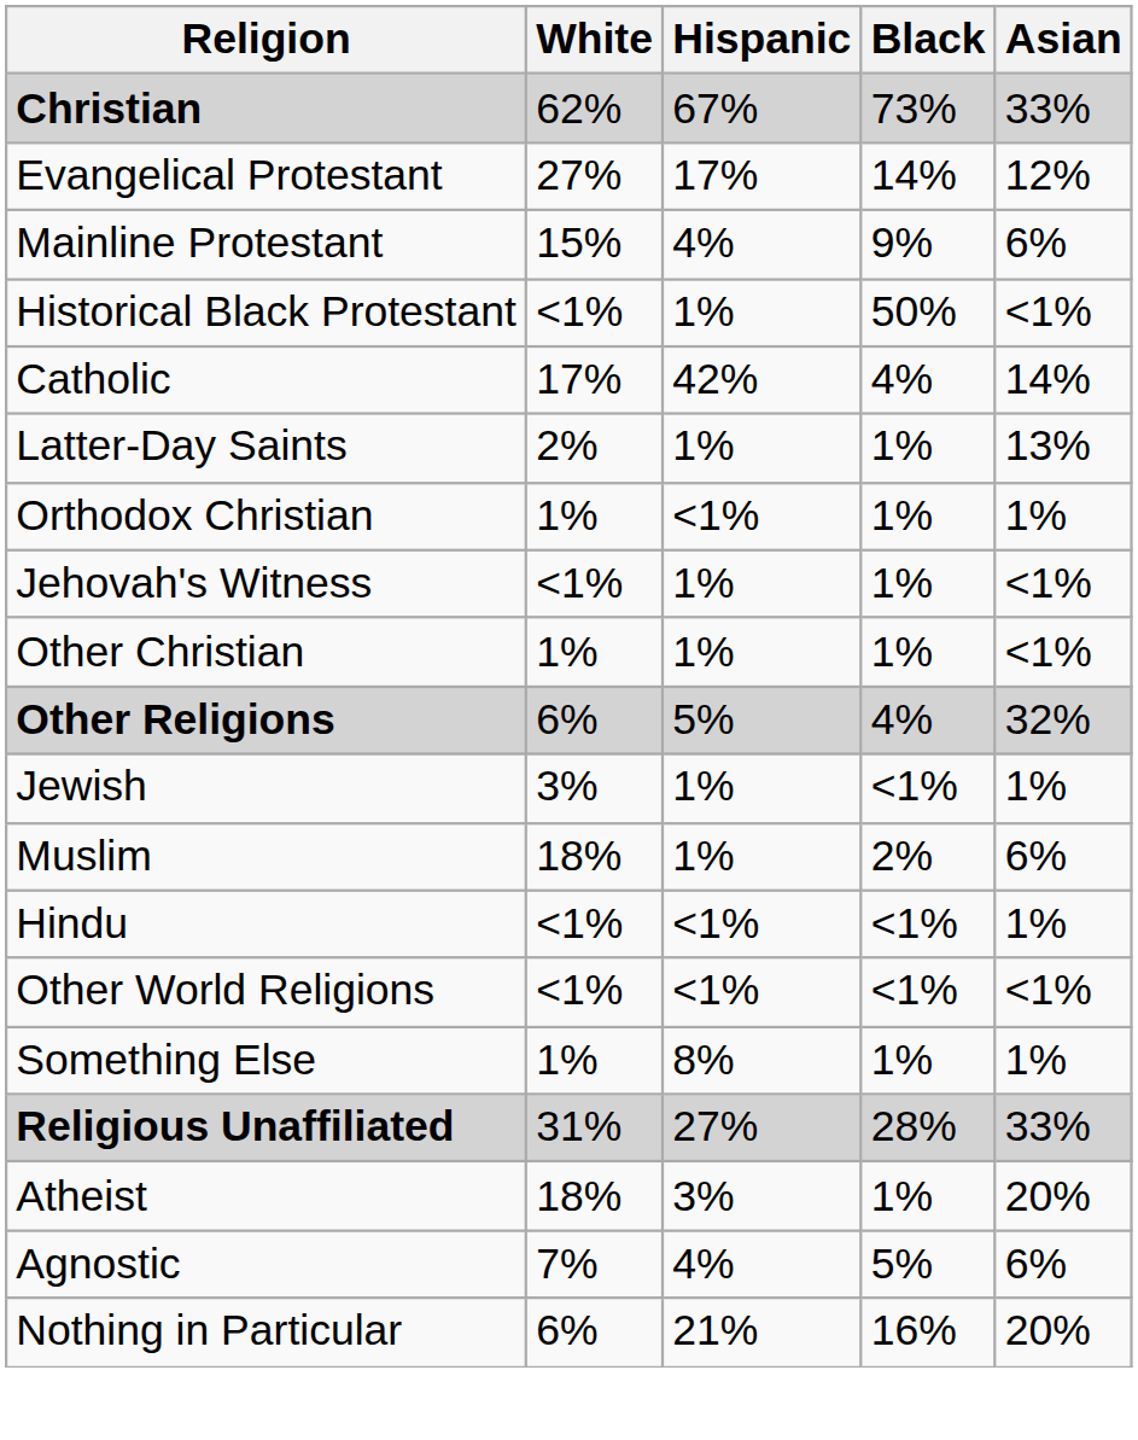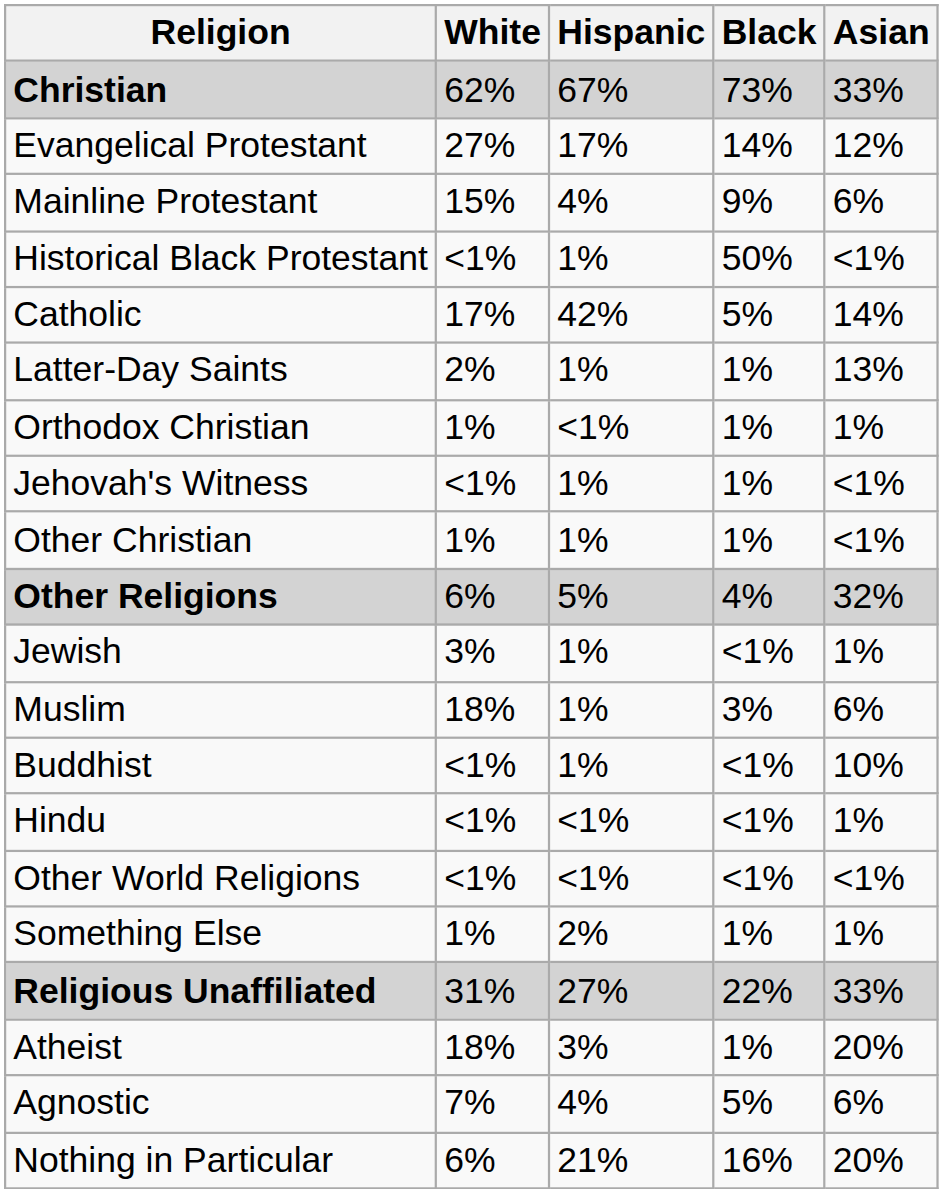Catholic | Black: 4% -> 5%
Muslim | Black: 2% -> 3%
+ row: Buddhist | <1% | 1% | <1% | 10%
Something Else | Hispanic: 8% -> 2%
Religious Unaffiliated | Black: 28% -> 22%
